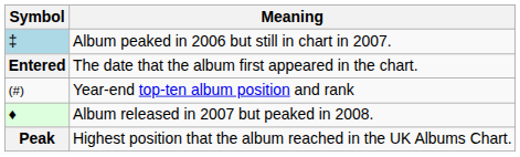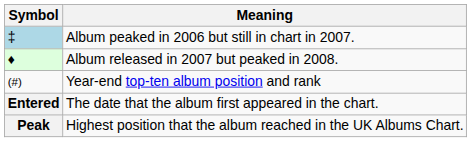rows swapped: Album released in 2007 but peaked in 2008. <-> The date that the album first appeared in the chart.
